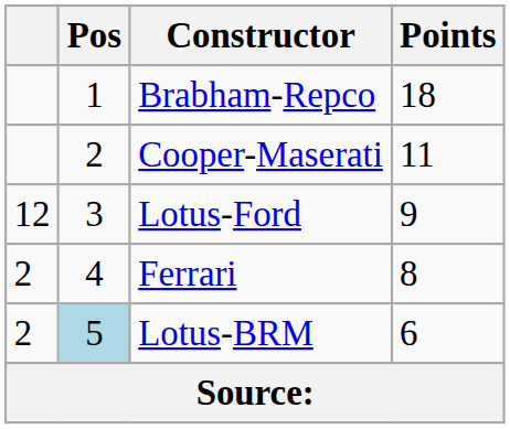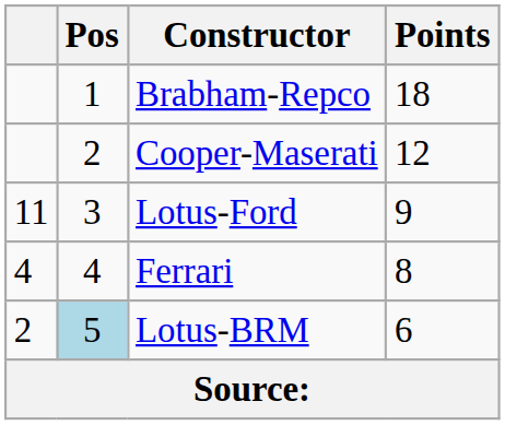Cooper-Maserati | Points: 11 -> 12
Lotus-Ford | column 1: 12 -> 11
Ferrari | column 1: 2 -> 4
